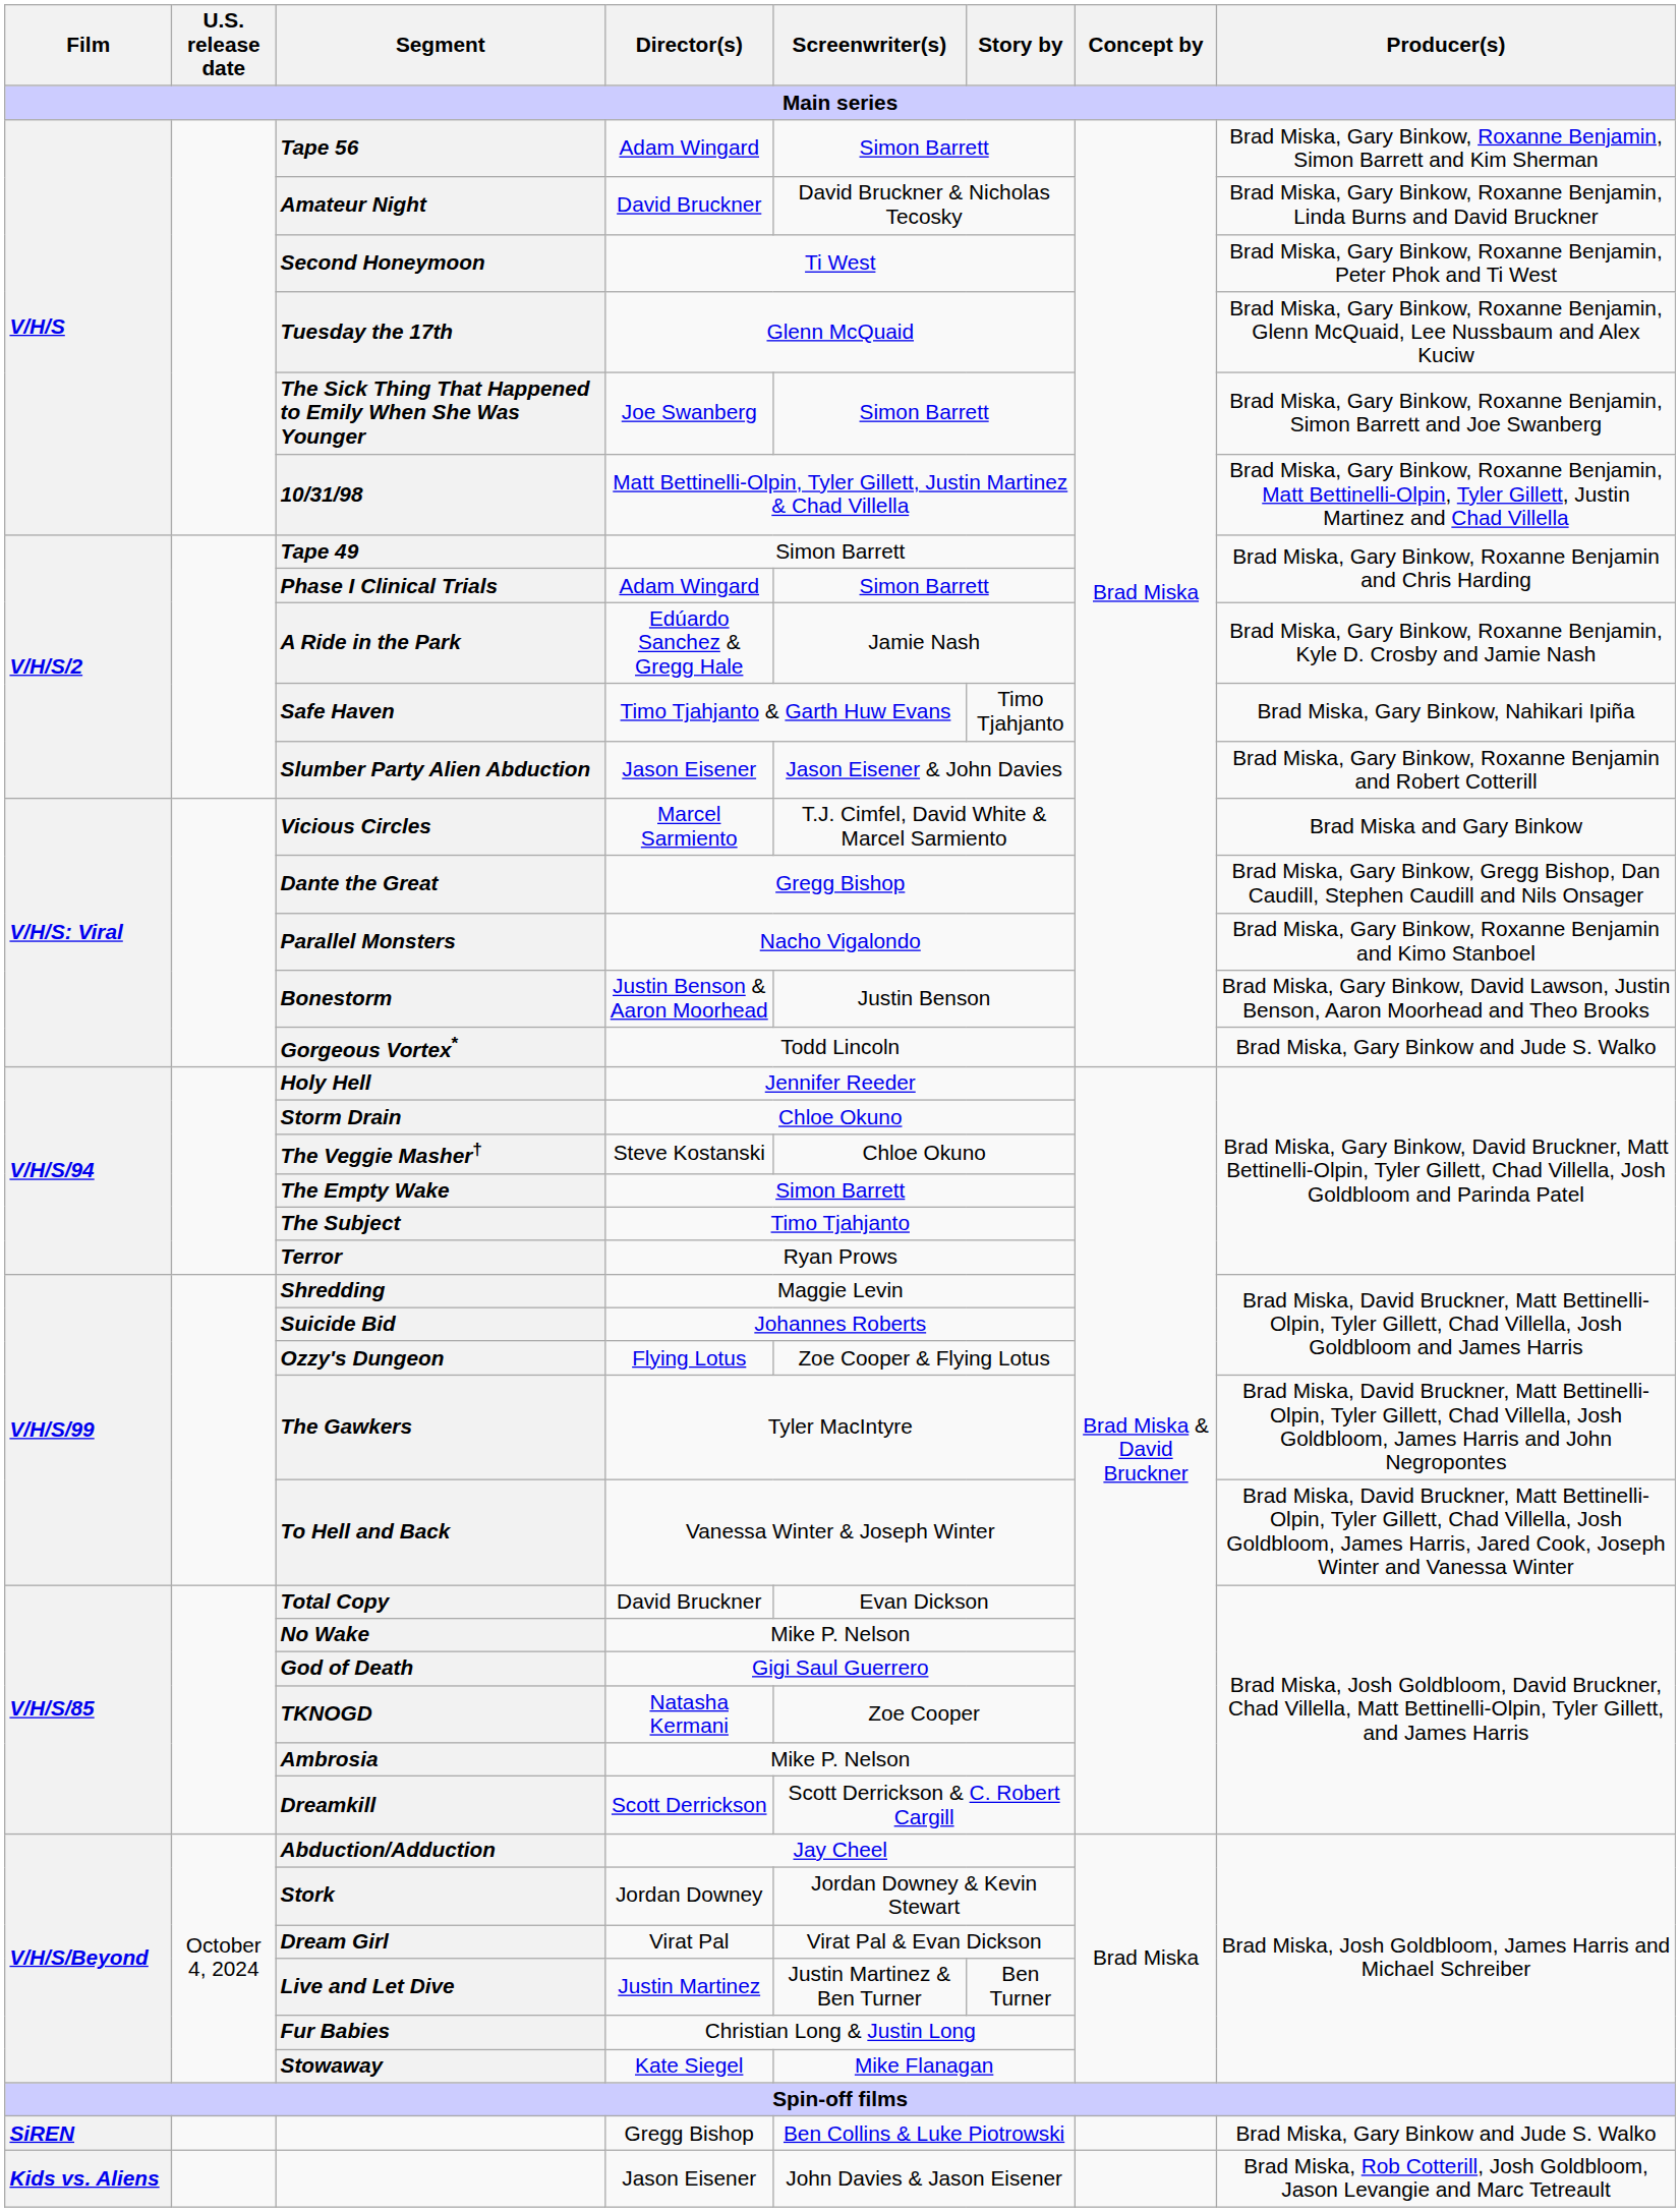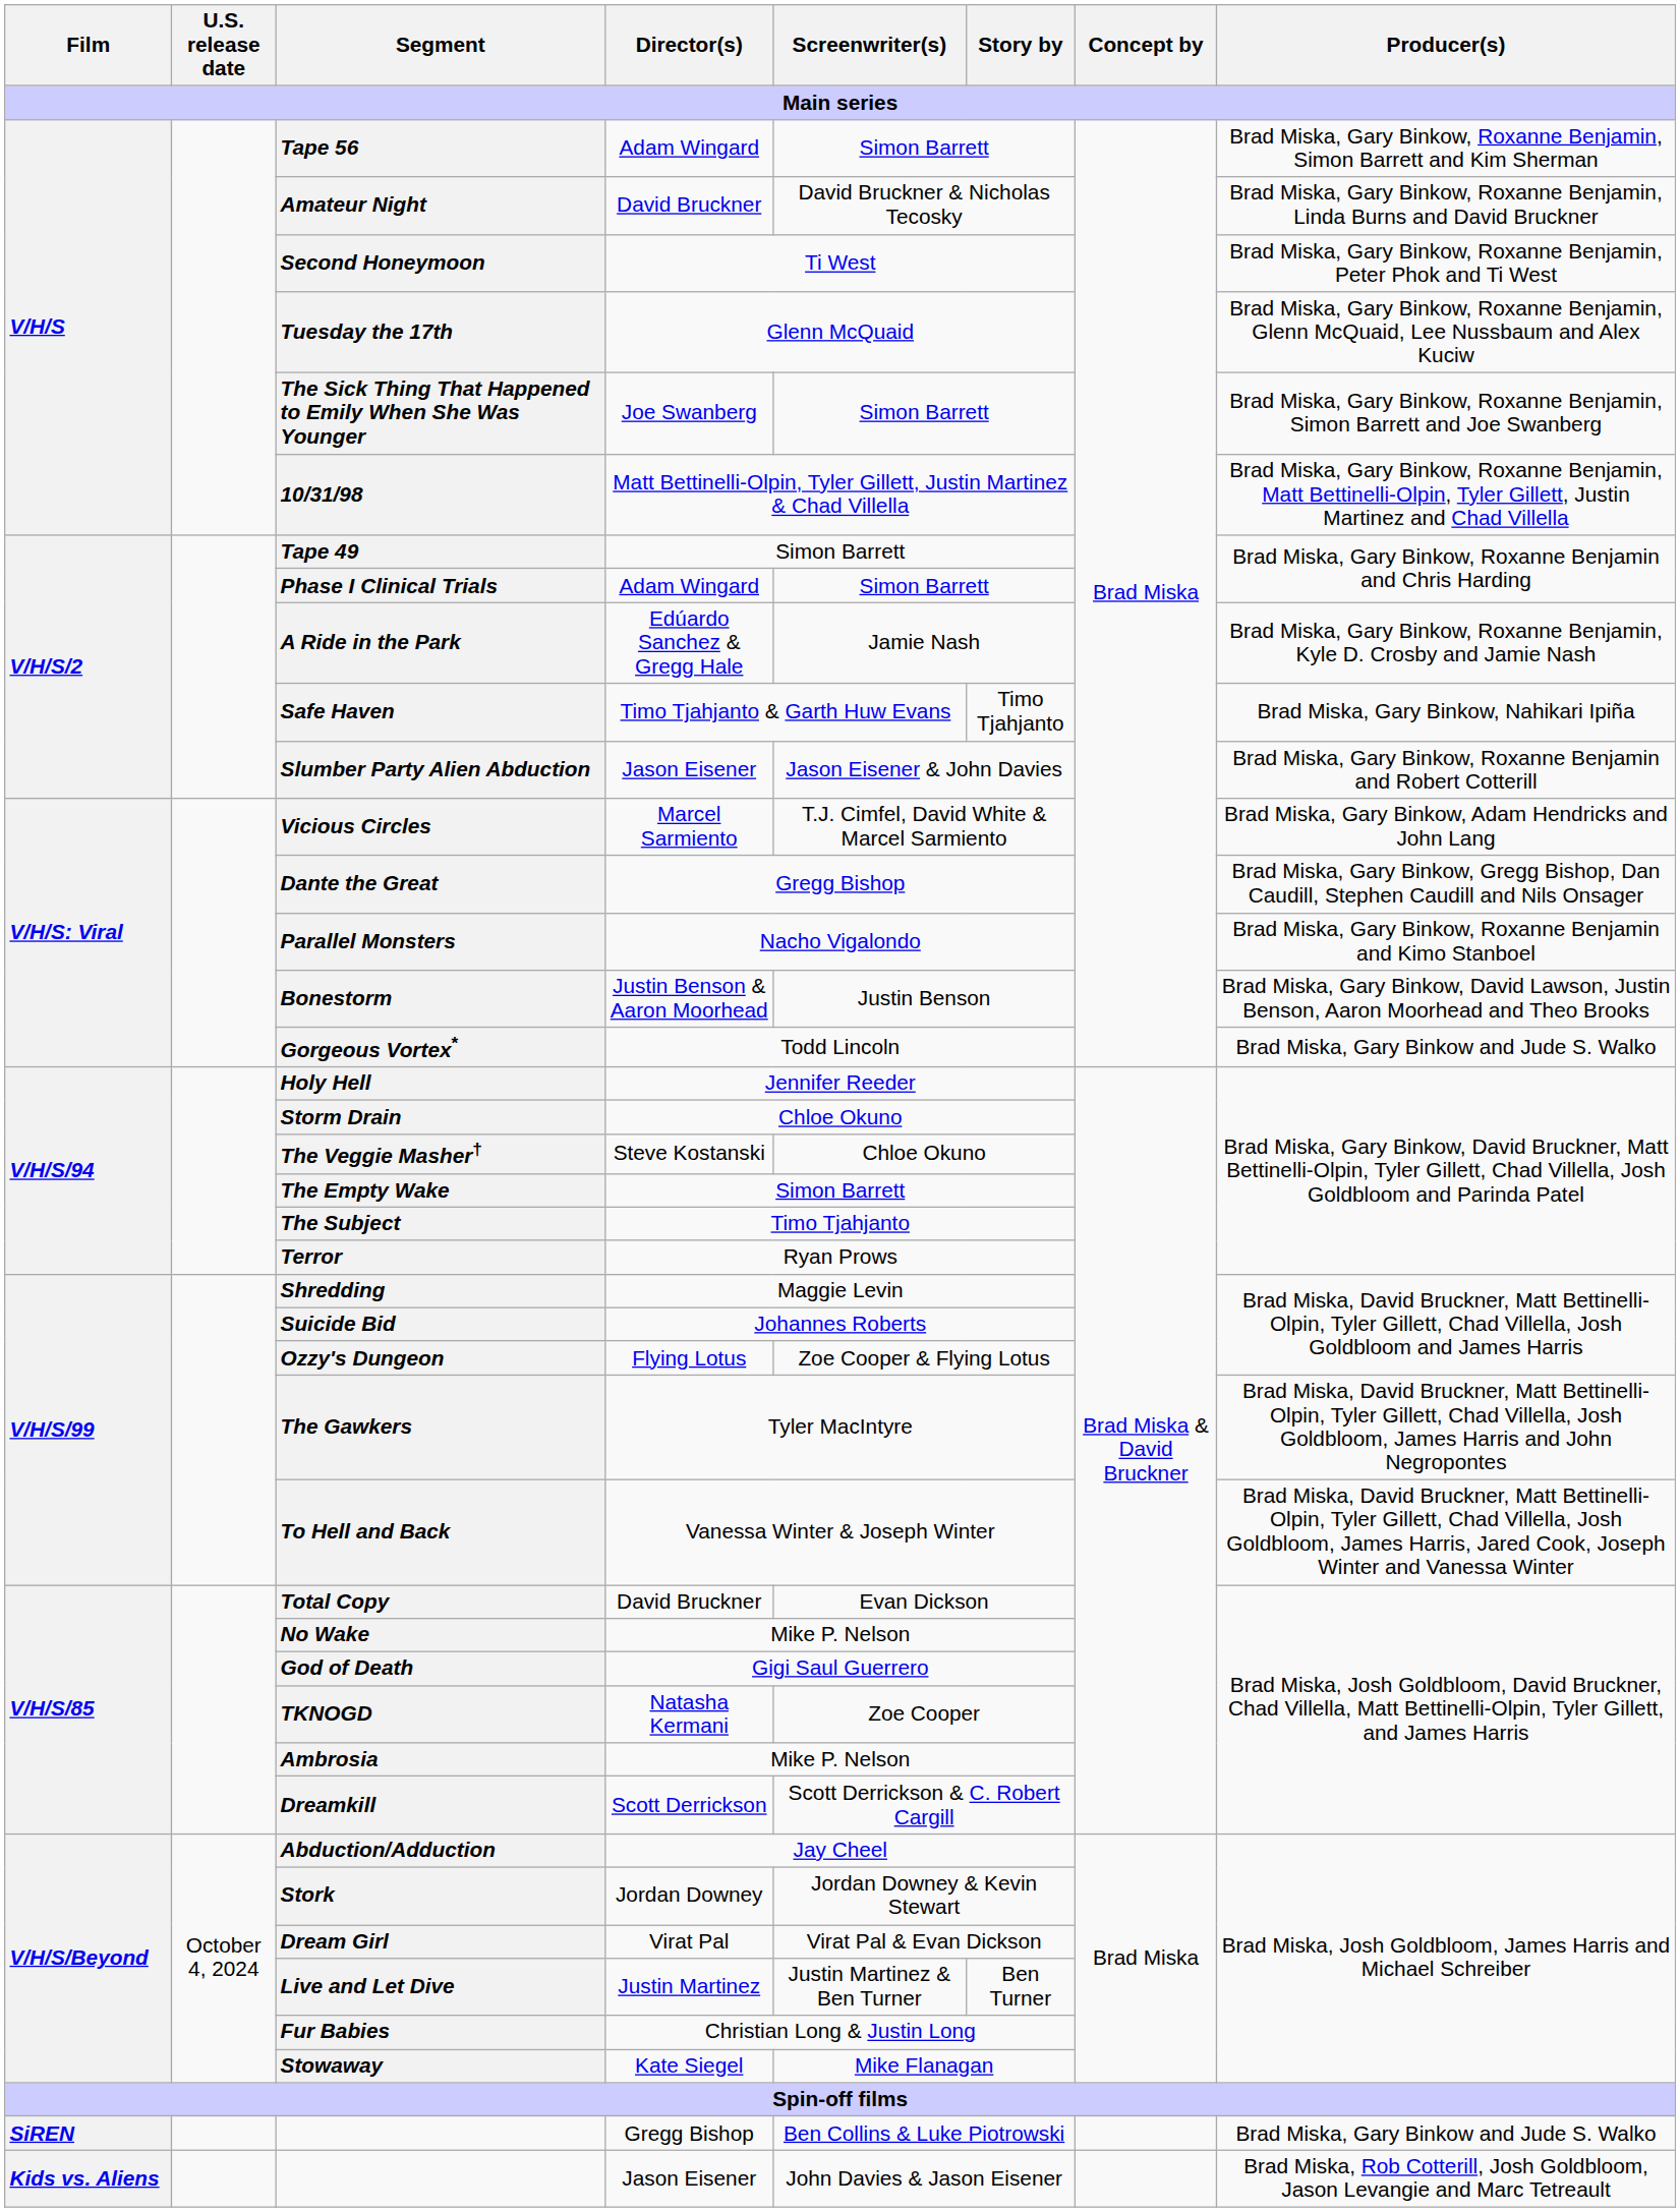Vicious Circles | Producer(s): Brad Miska and Gary Binkow -> Brad Miska, Gary Binkow, Adam Hendricks and John Lang
